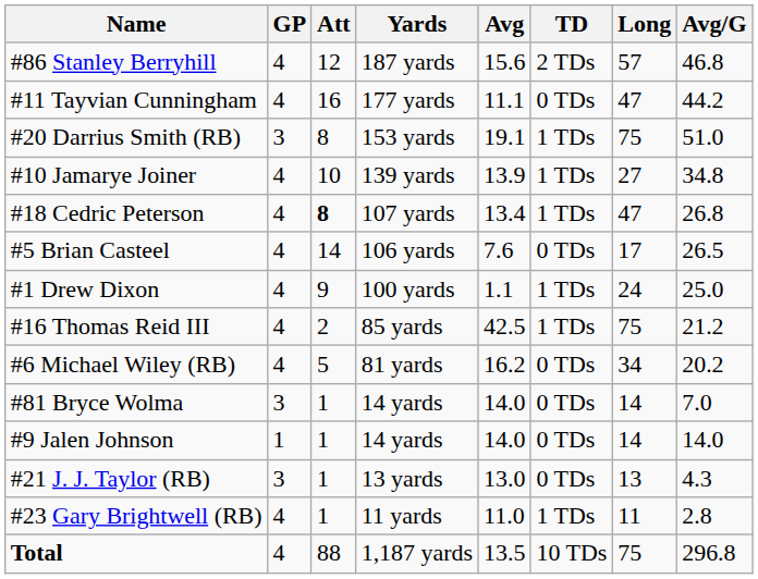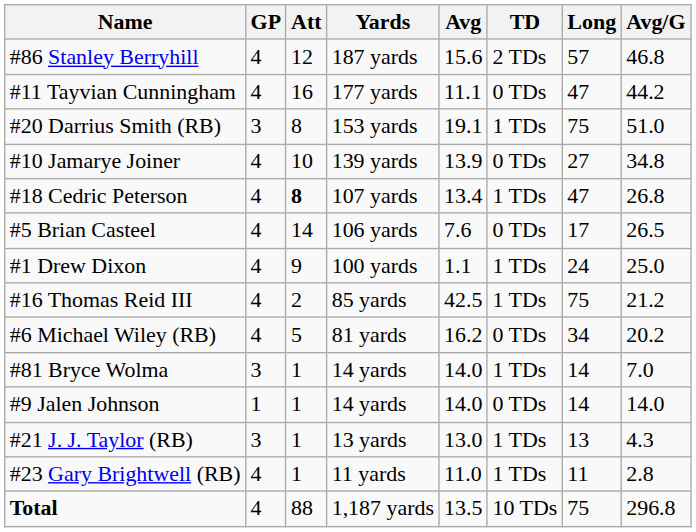#10 Jamarye Joiner | TD: 1 TDs -> 0 TDs
#81 Bryce Wolma | TD: 0 TDs -> 1 TDs
#21 J. J. Taylor (RB) | TD: 0 TDs -> 1 TDs
